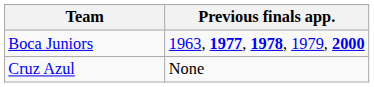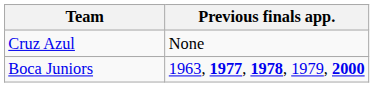rows swapped: Boca Juniors <-> Cruz Azul
